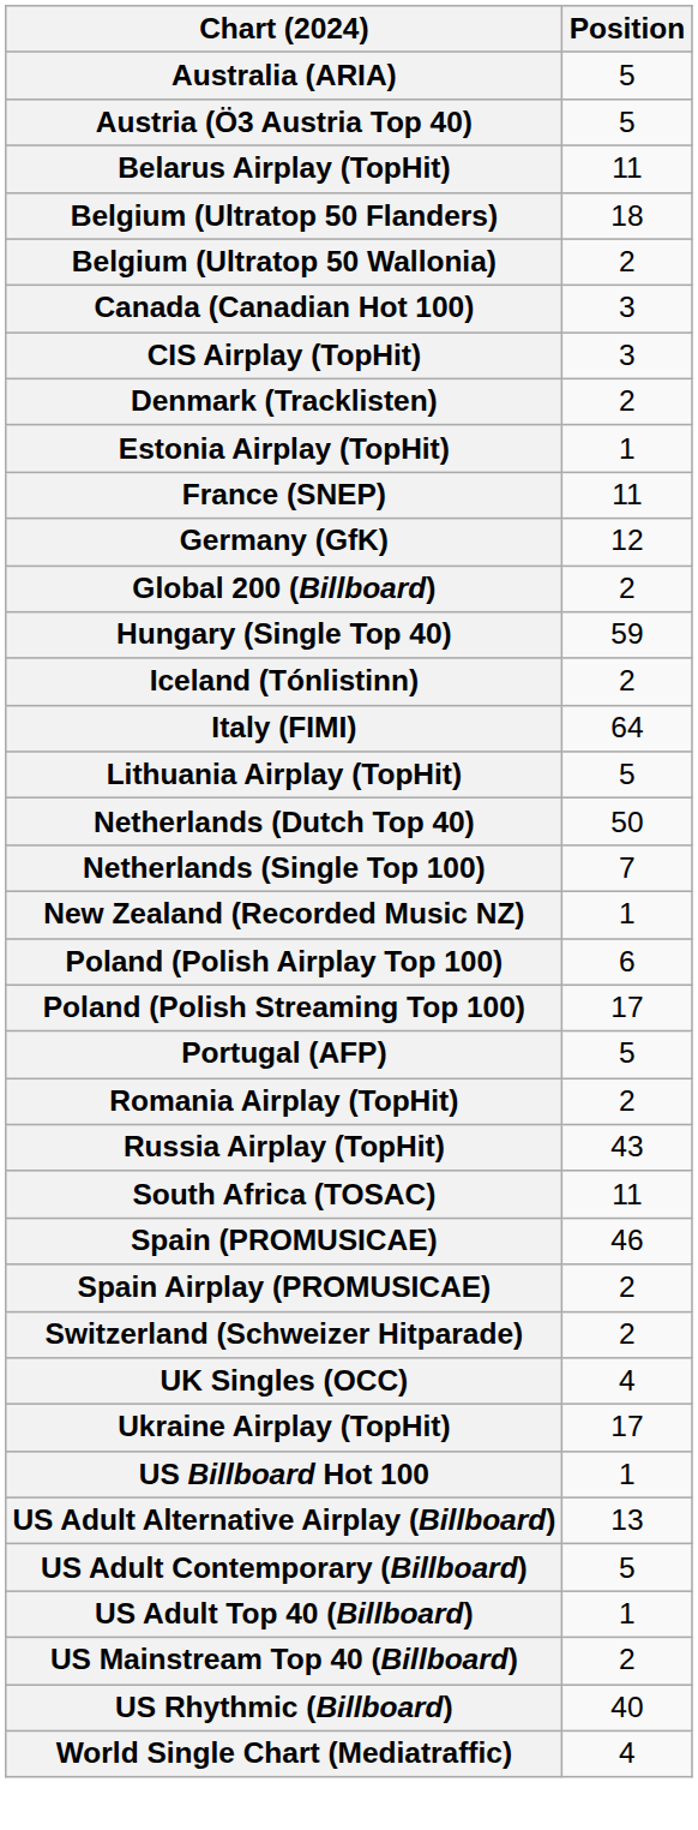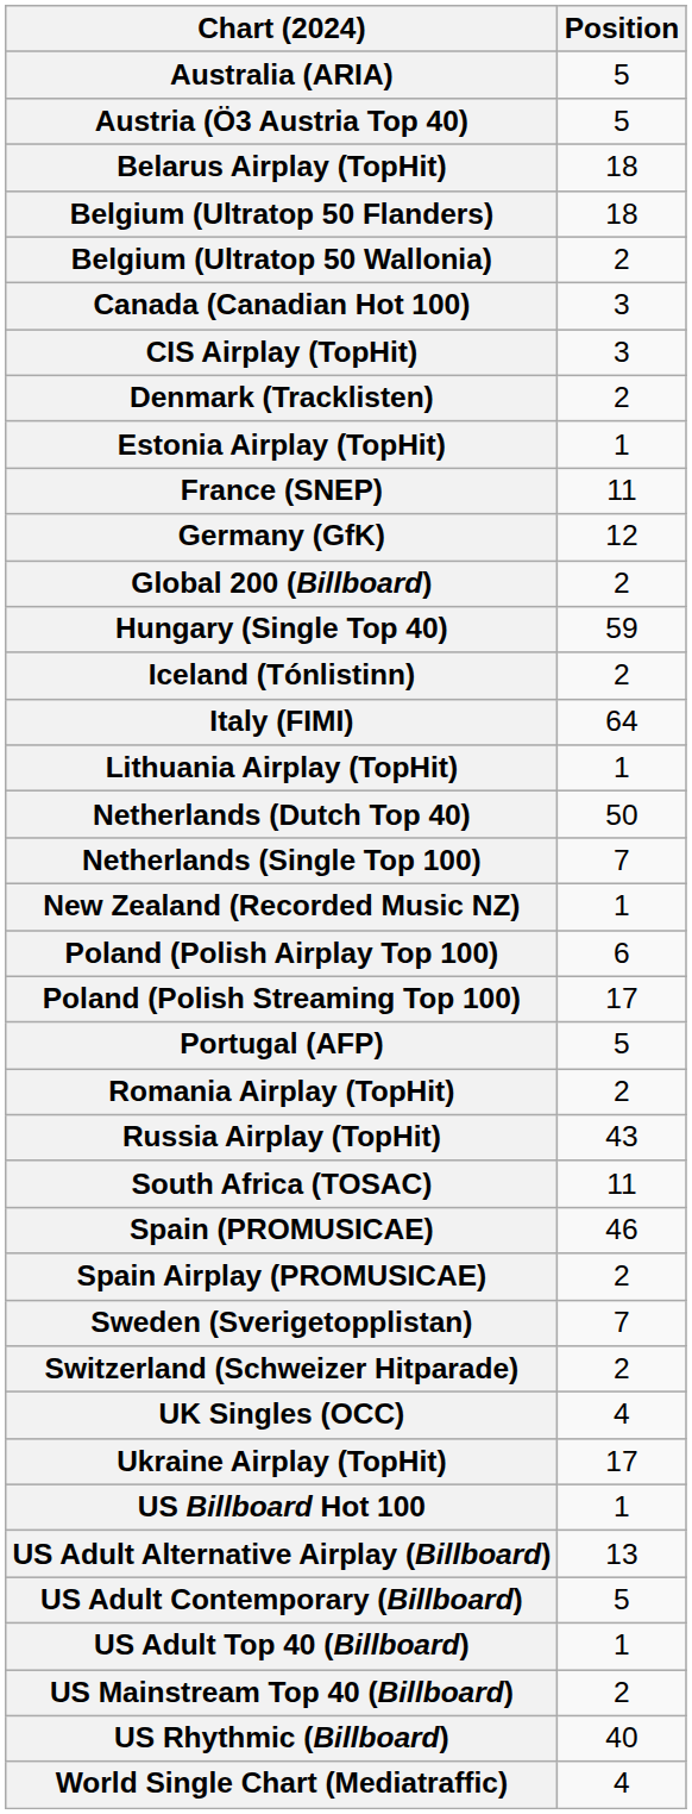Belarus Airplay (TopHit) | Position: 11 -> 18
Lithuania Airplay (TopHit) | Position: 5 -> 1
+ row: Sweden (Sverigetopplistan) | 7
